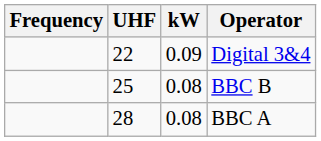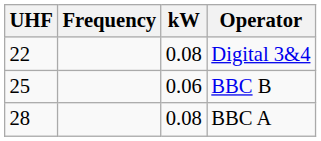columns swapped: Frequency <-> UHF
Digital 3&4 | kW: 0.09 -> 0.08
BBC B | kW: 0.08 -> 0.06
